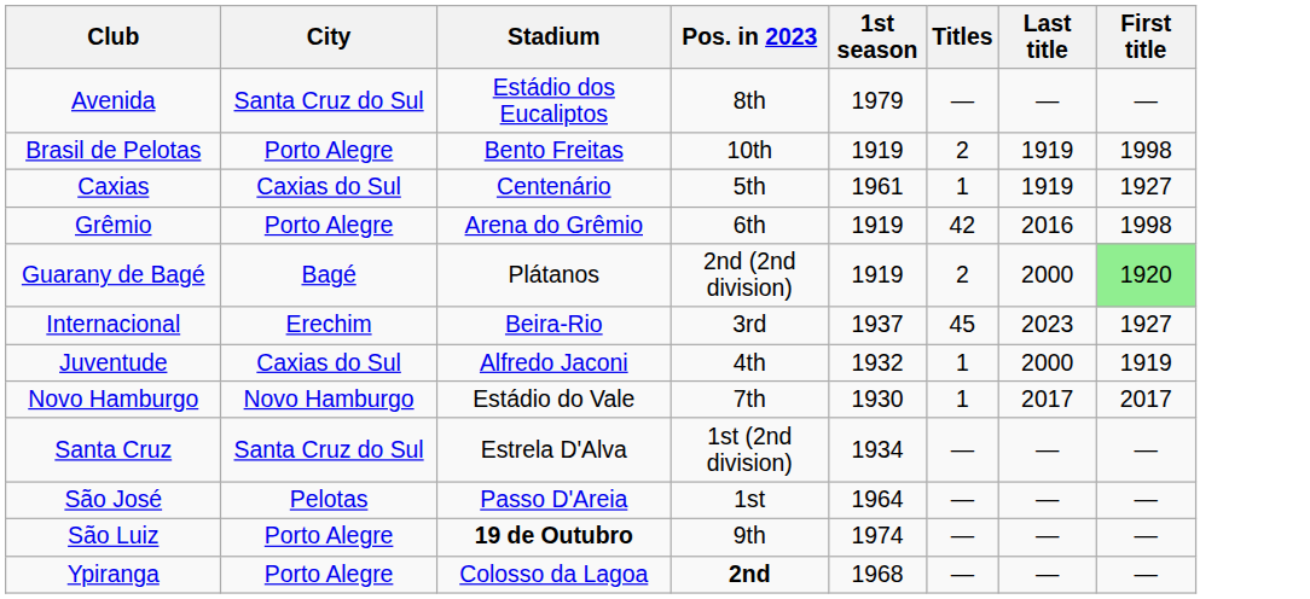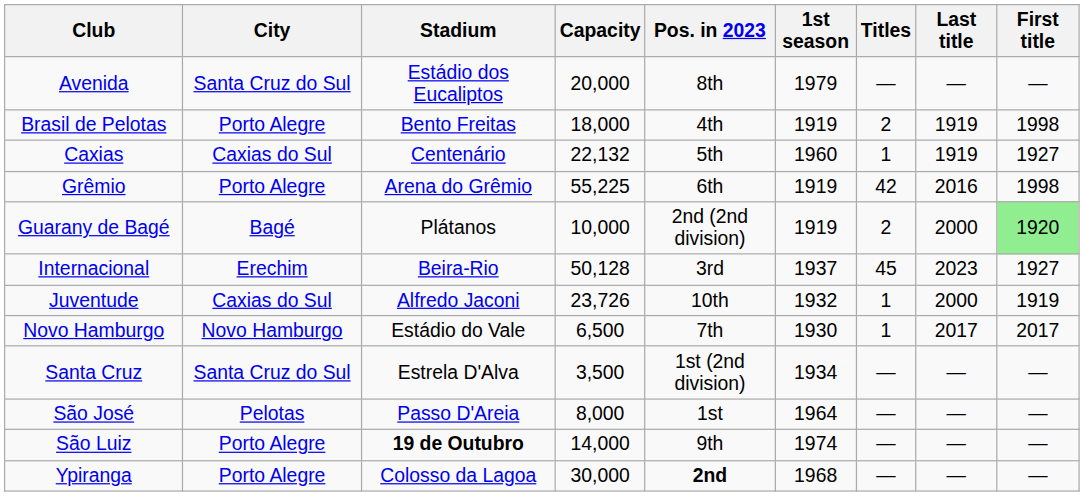+ column: Capacity | 20,000 | 18,000 | 22,132 | 55,225 | 10,000 | 50,128 | 23,726 | 6,500 | 3,500 | 8,000 | 14,000 | 30,000
Brasil de Pelotas | Pos. in 2023: 10th -> 4th
Caxias | 1st season: 1961 -> 1960
Juventude | Pos. in 2023: 4th -> 10th
